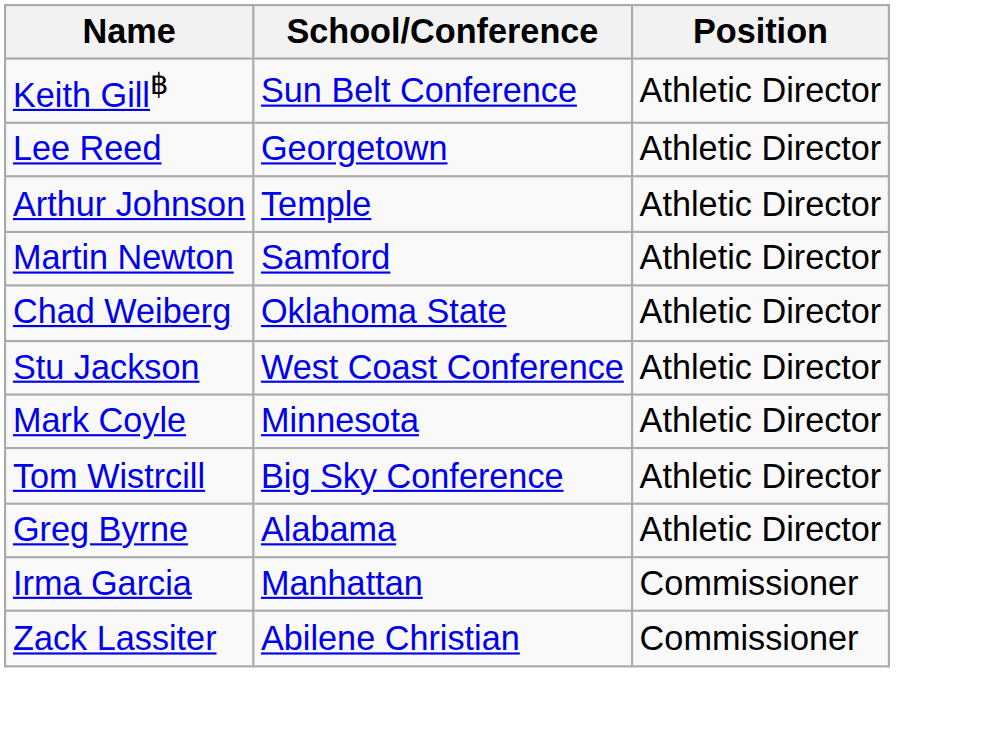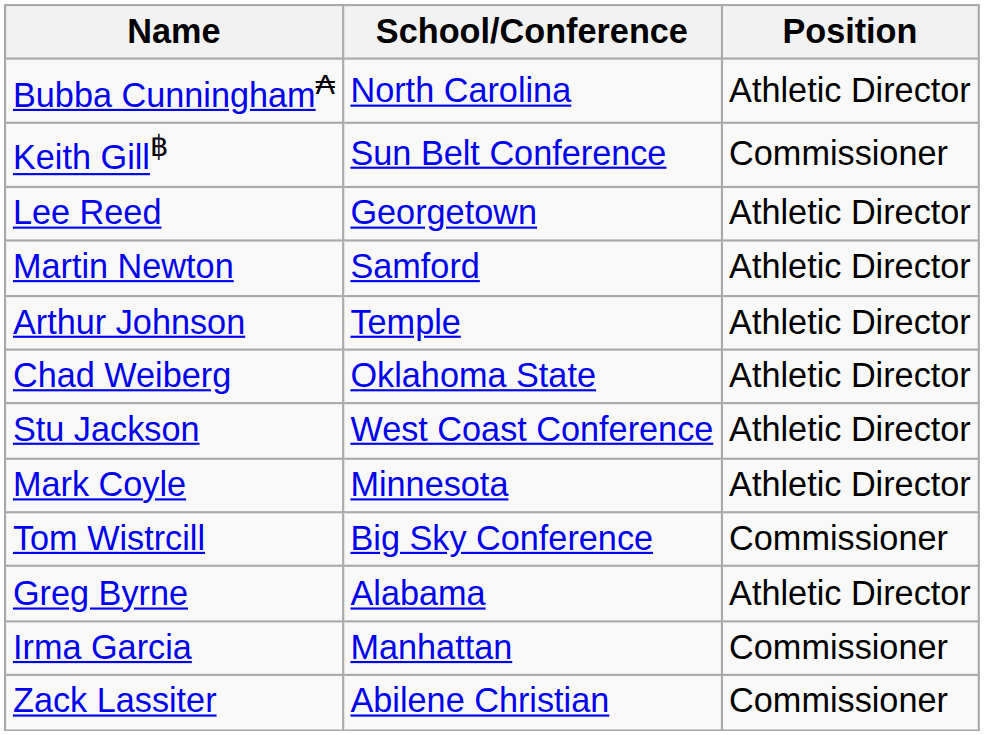+ row: Bubba Cunningham₳ | North Carolina | Athletic Director
Keith Gill฿ | Position: Athletic Director -> Commissioner
rows swapped: Arthur Johnson <-> Martin Newton
Tom Wistrcill | Position: Athletic Director -> Commissioner
